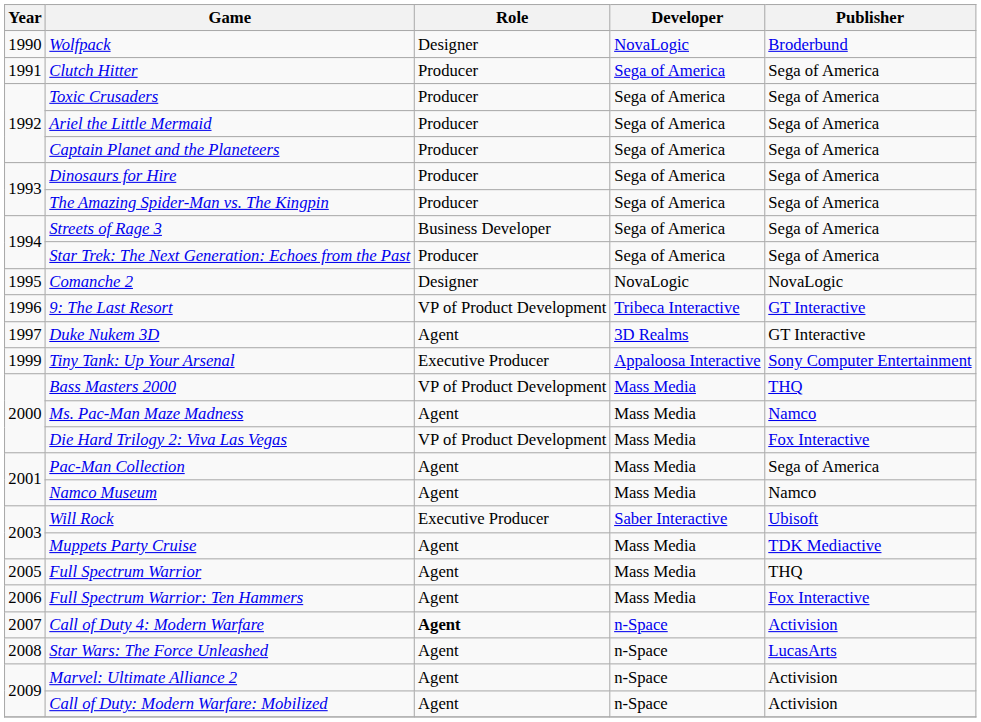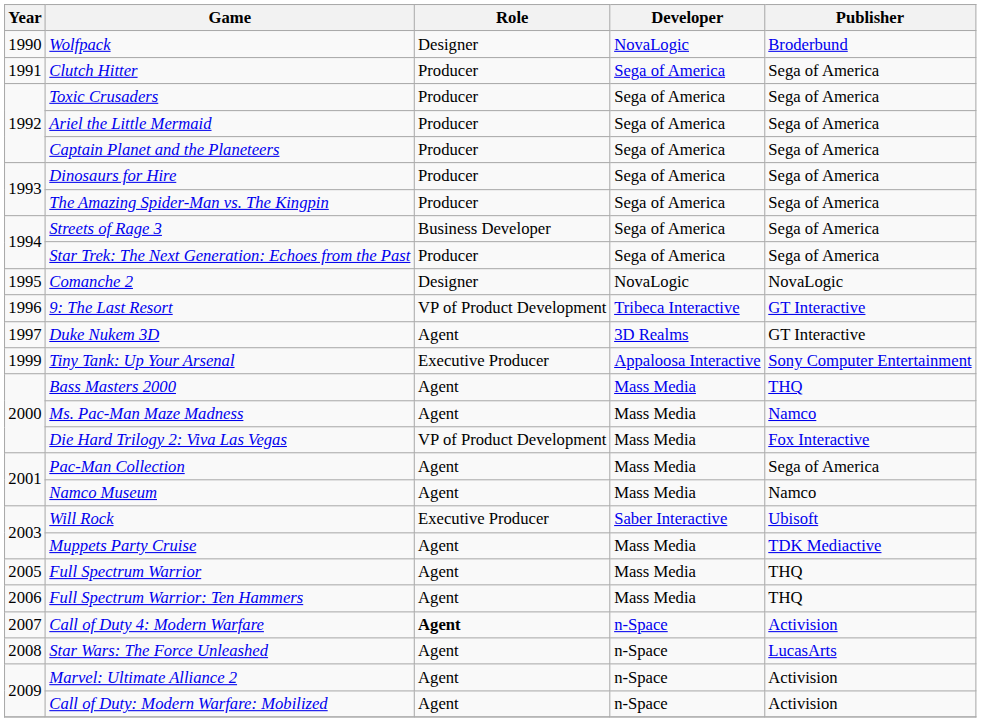Bass Masters 2000 | Role: VP of Product Development -> Agent
Full Spectrum Warrior: Ten Hammers | Publisher: Fox Interactive -> THQ
